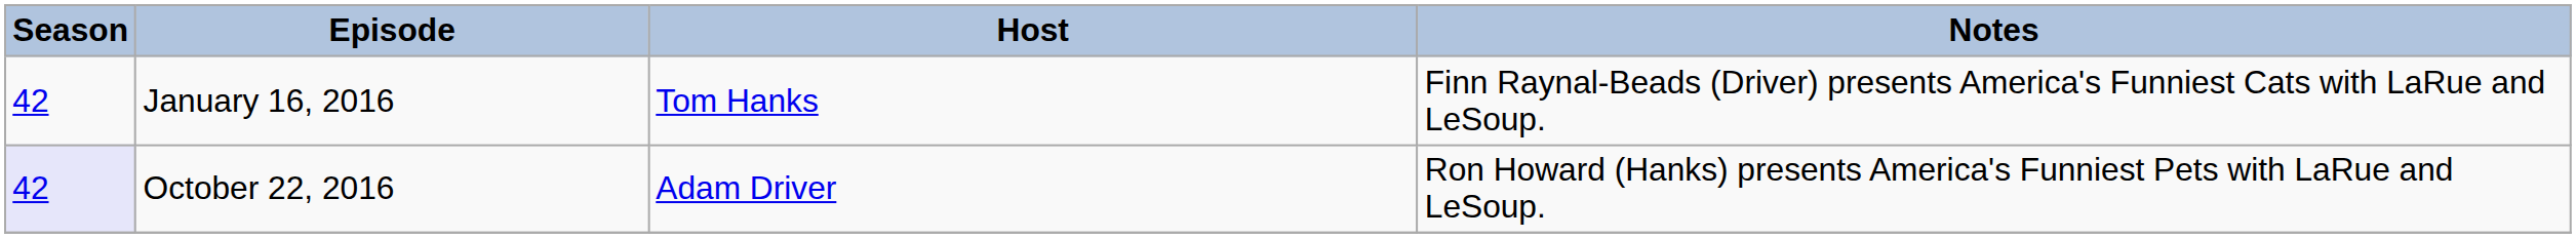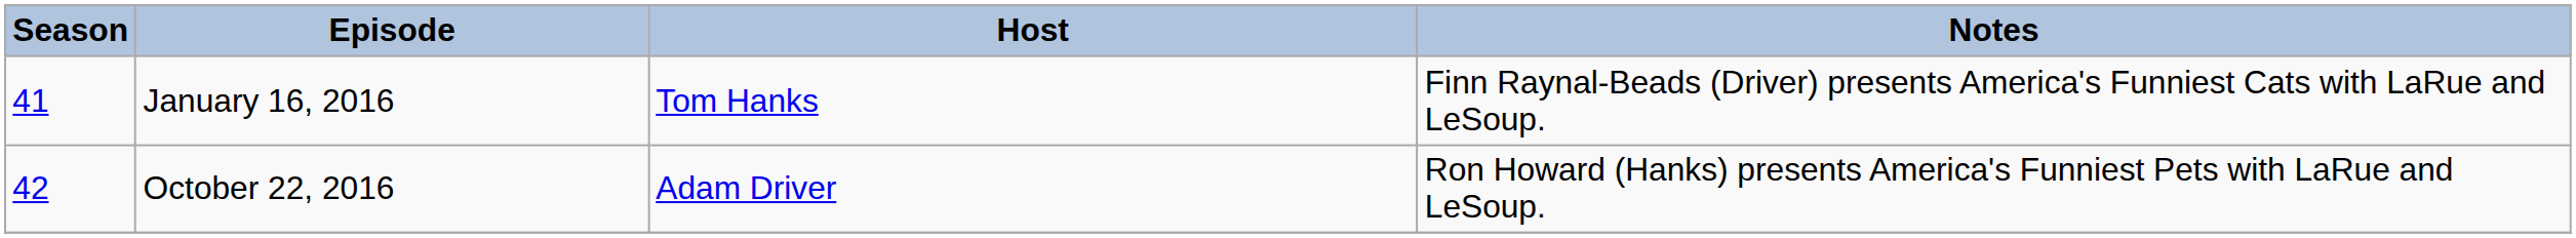January 16, 2016 | Season: 42 -> 41
October 22, 2016 | Season: lavender background -> no background
